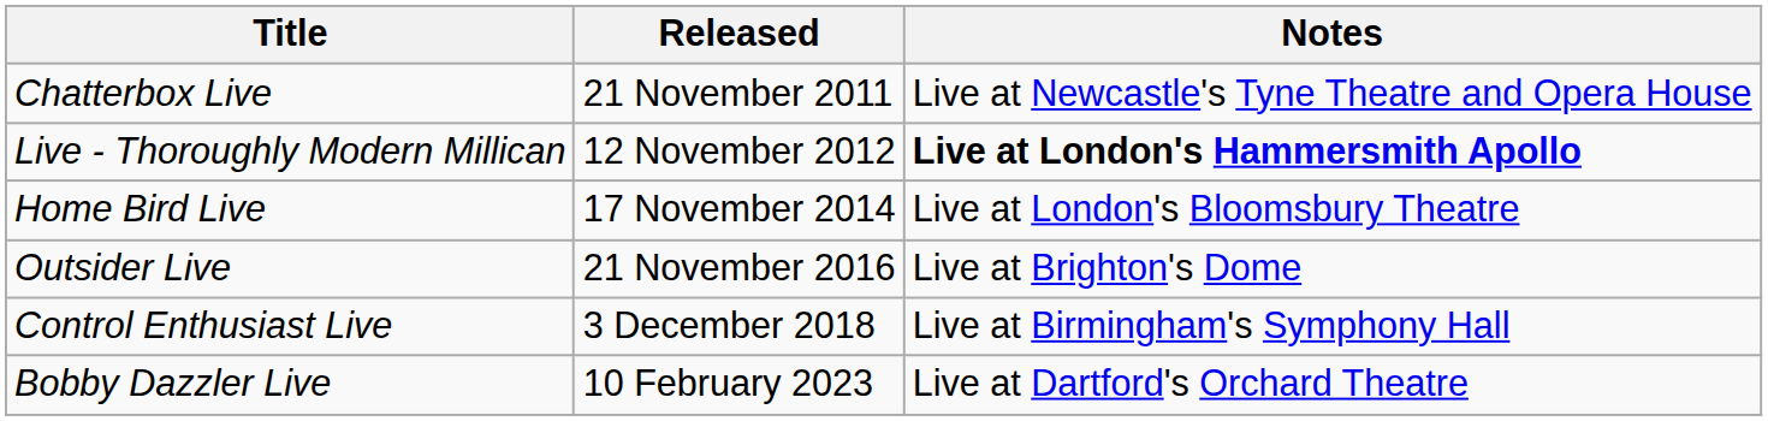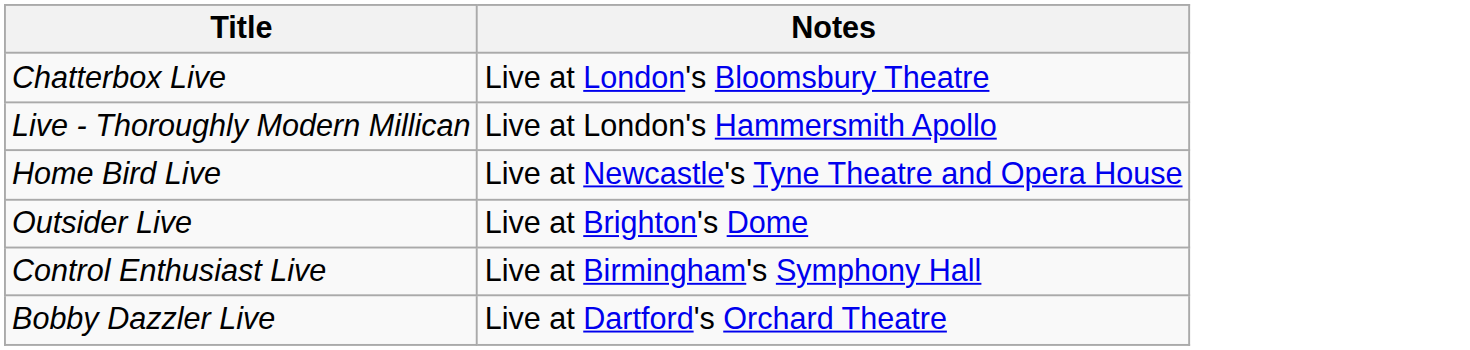- column: Released | 21 November 2011 | 12 November 2012 | 17 November 2014 | 21 November 2016 | 3 December 2018 | 10 February 2023
Chatterbox Live | Notes: Live at Newcastle's Tyne Theatre and Opera House -> Live at London's Bloomsbury Theatre
Live - Thoroughly Modern Millican | Notes: bold -> normal
Home Bird Live | Notes: Live at London's Bloomsbury Theatre -> Live at Newcastle's Tyne Theatre and Opera House
